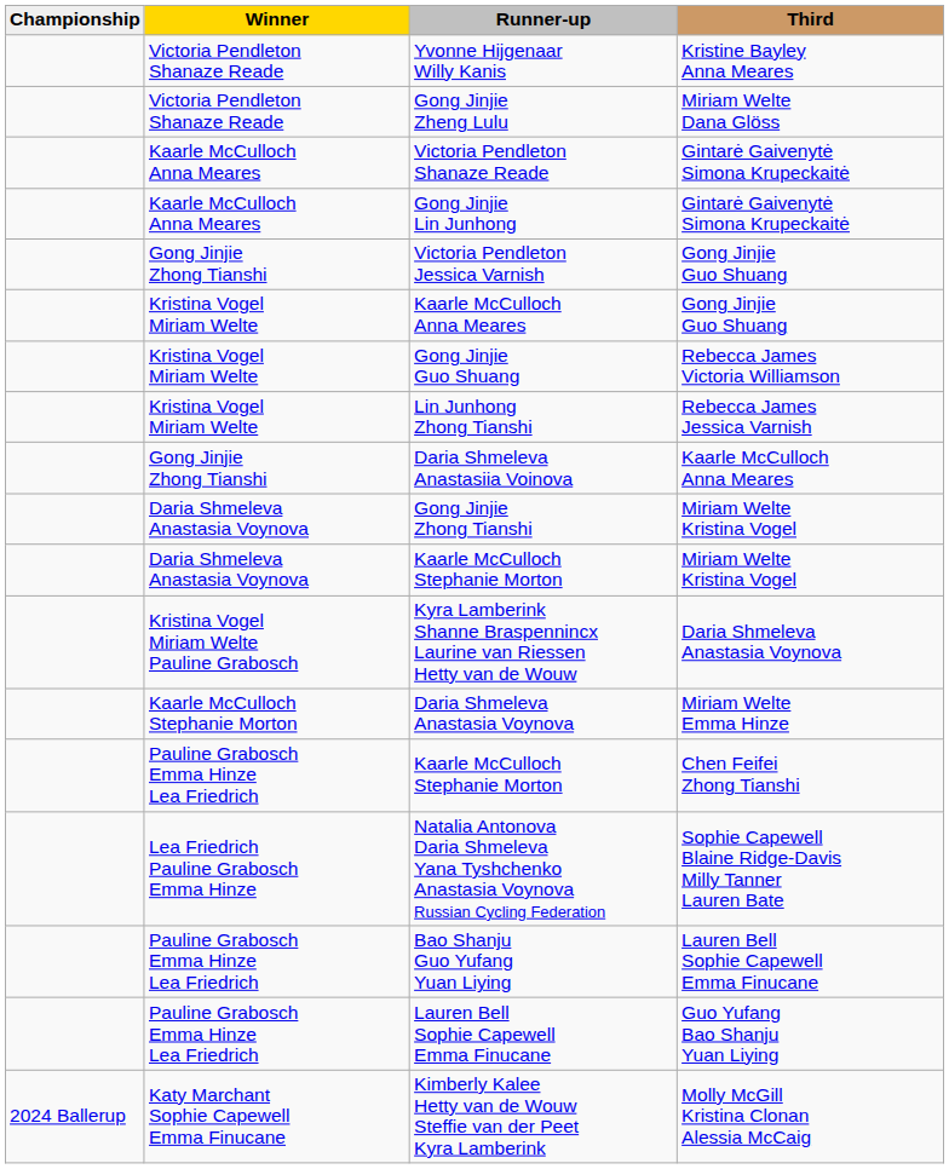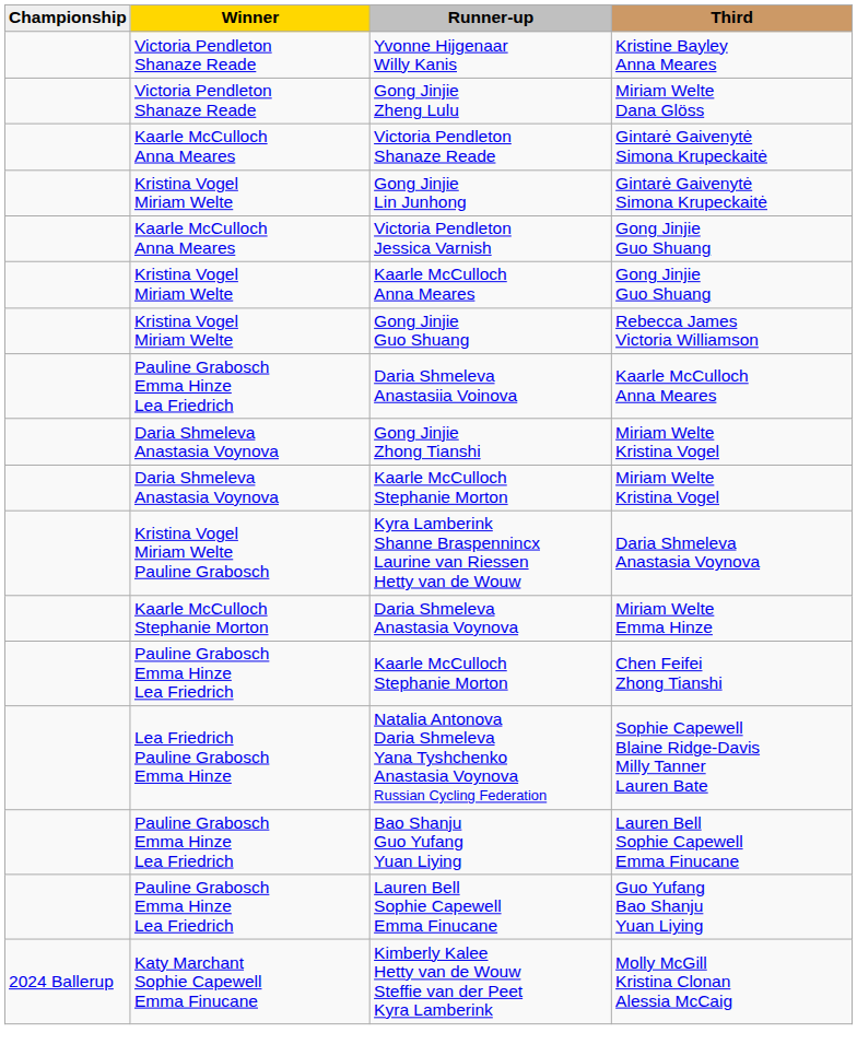Gong Jinjie Lin Junhong | Winner: Kaarle McCulloch Anna Meares -> Kristina Vogel Miriam Welte
Victoria Pendleton Jessica Varnish | Winner: Gong Jinjie Zhong Tianshi -> Kaarle McCulloch Anna Meares
- row: Kristina Vogel Miriam Welte | Lin Junhong Zhong Tianshi | Rebecca James Jessica Varnish
Daria Shmeleva Anastasiia Voinova | Winner: Gong Jinjie Zhong Tianshi -> Pauline Grabosch Emma Hinze Lea Friedrich
